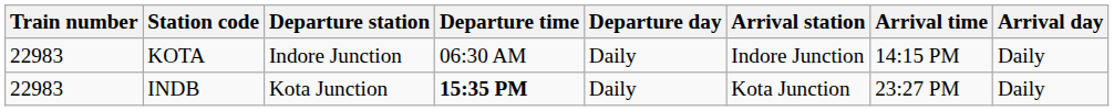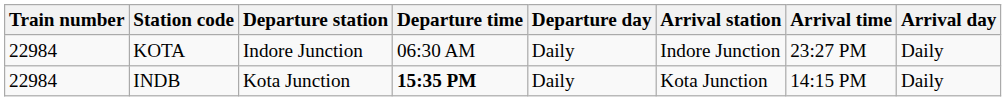KOTA | Train number: 22983 -> 22984
KOTA | Arrival time: 14:15 PM -> 23:27 PM
INDB | Train number: 22983 -> 22984
INDB | Arrival time: 23:27 PM -> 14:15 PM
